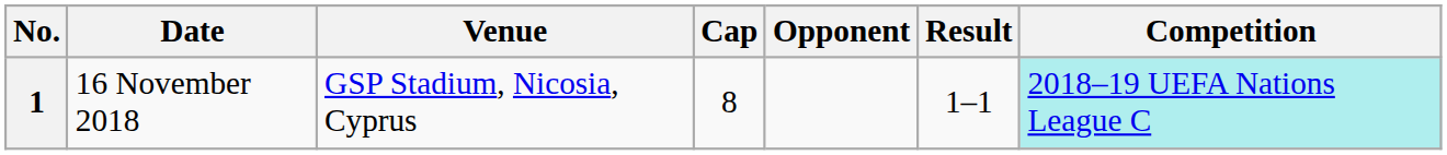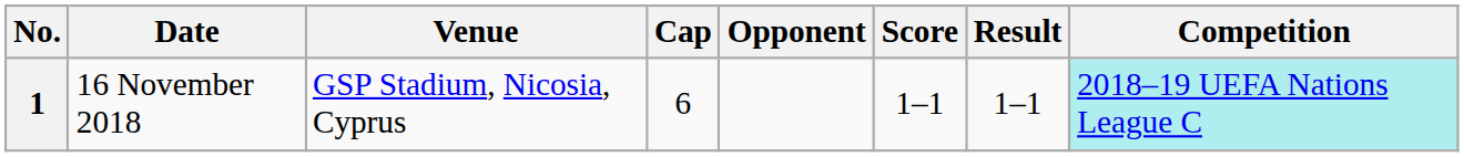+ column: Score | 1–1
1 | Cap: 8 -> 6
